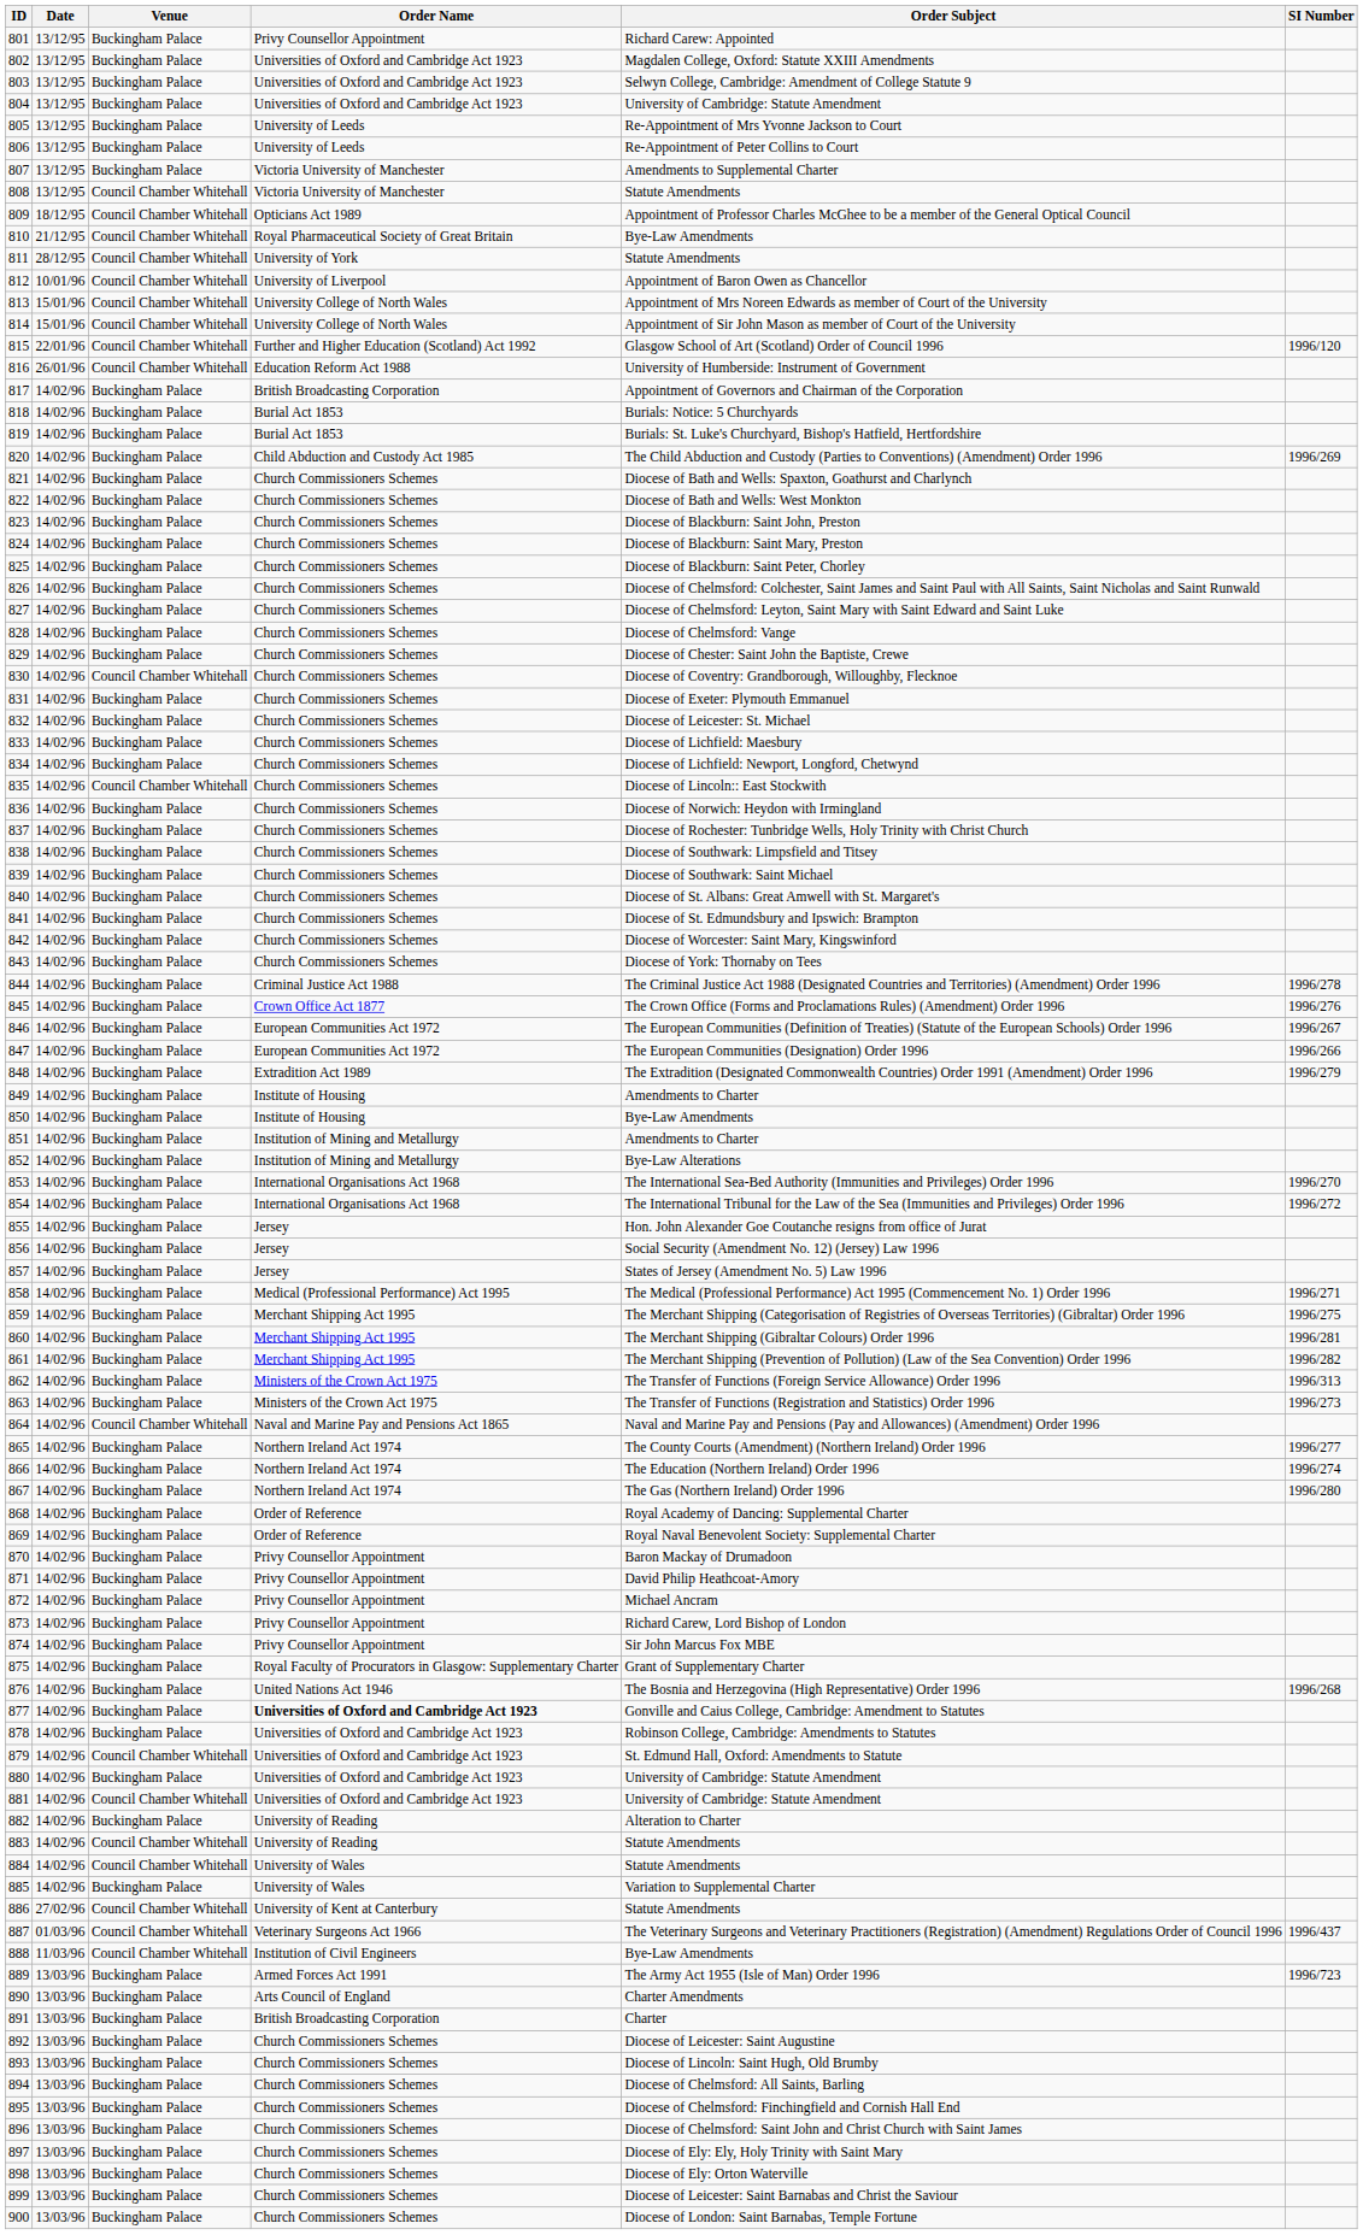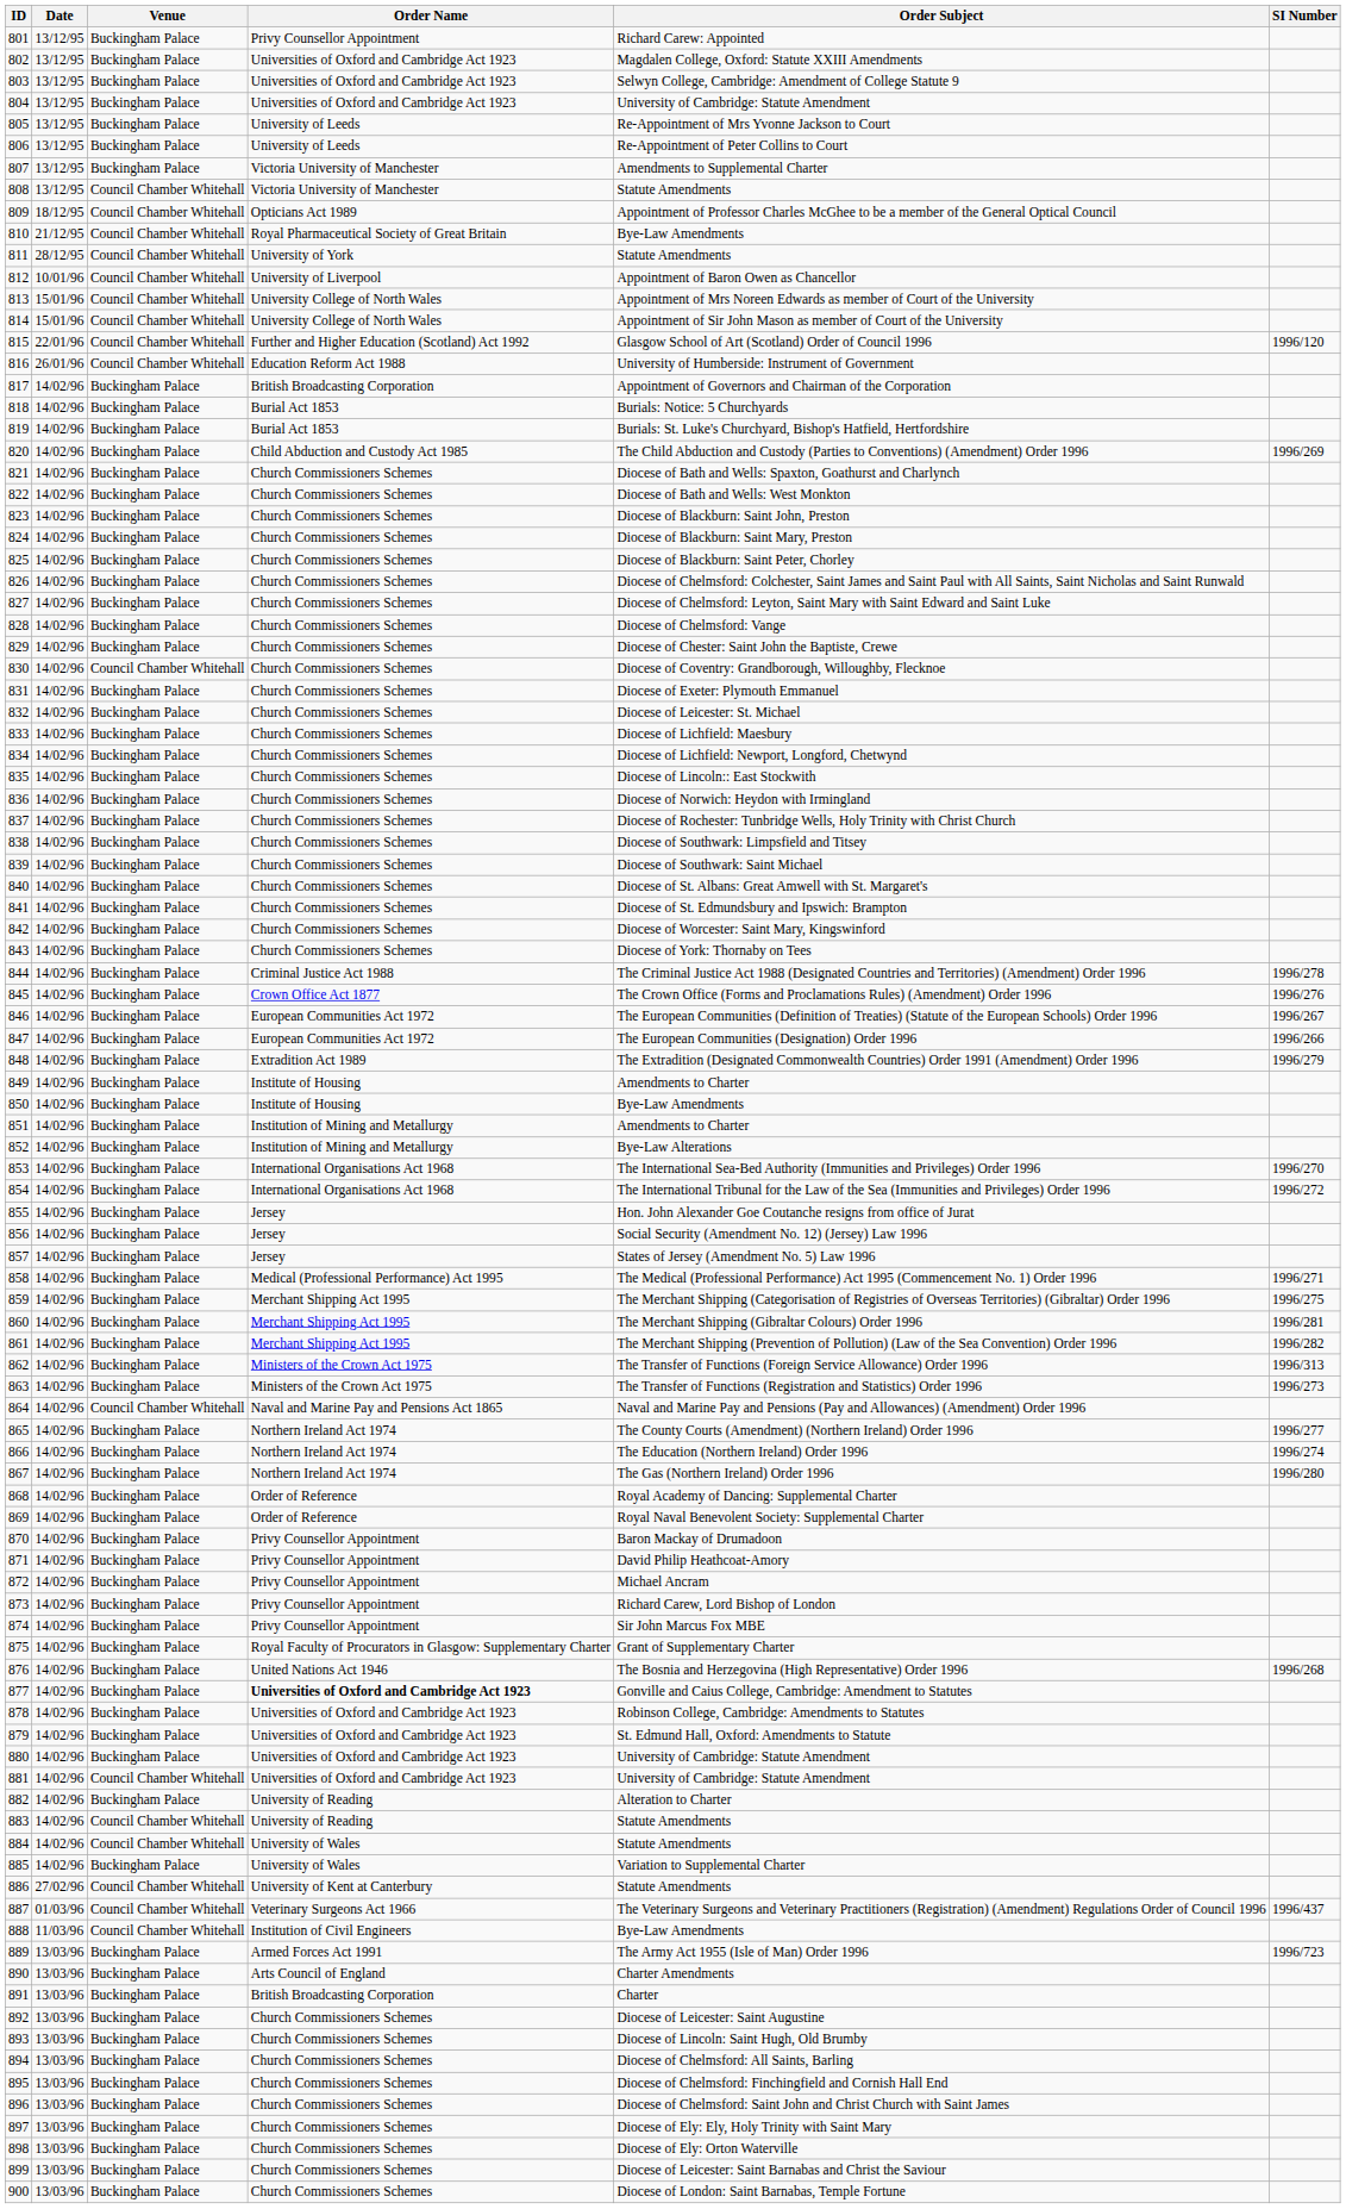835 | Venue: Council Chamber Whitehall -> Buckingham Palace
879 | Venue: Council Chamber Whitehall -> Buckingham Palace
